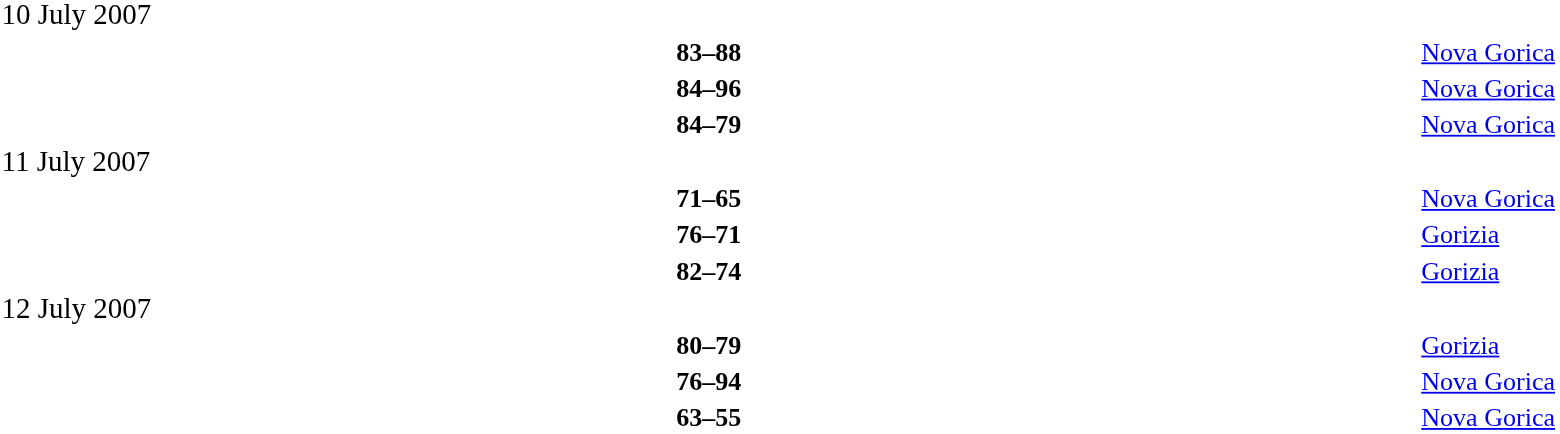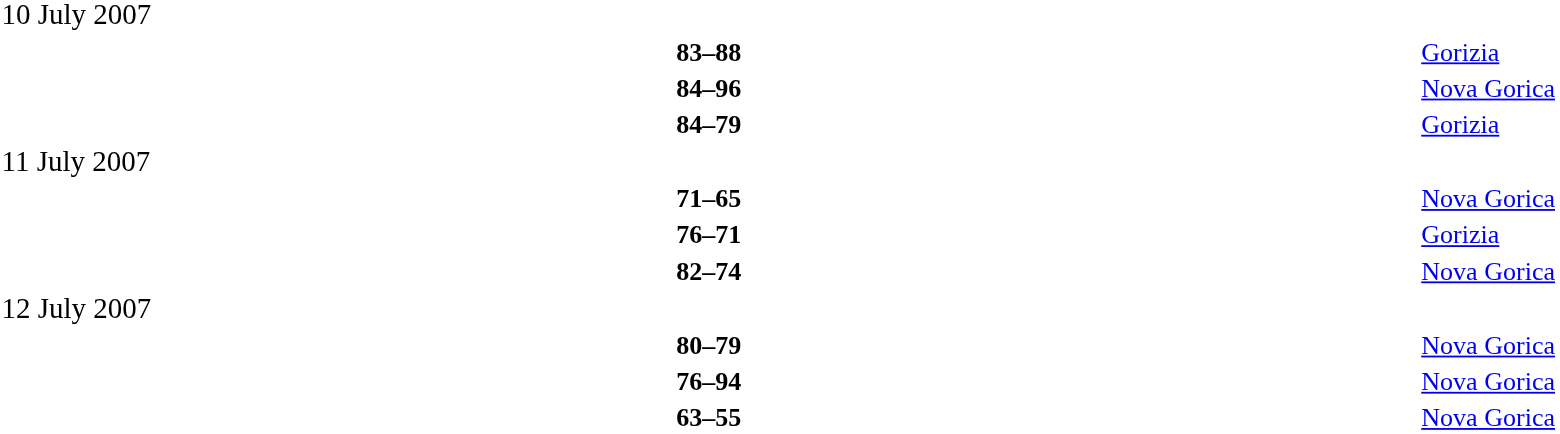83–88 | column 6: Nova Gorica -> Gorizia
84–79 | column 6: Nova Gorica -> Gorizia
82–74 | column 6: Gorizia -> Nova Gorica
80–79 | column 6: Gorizia -> Nova Gorica
